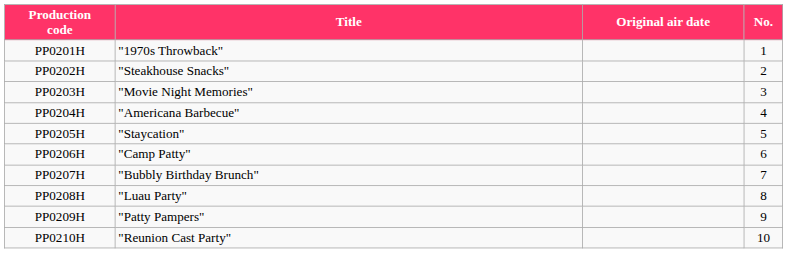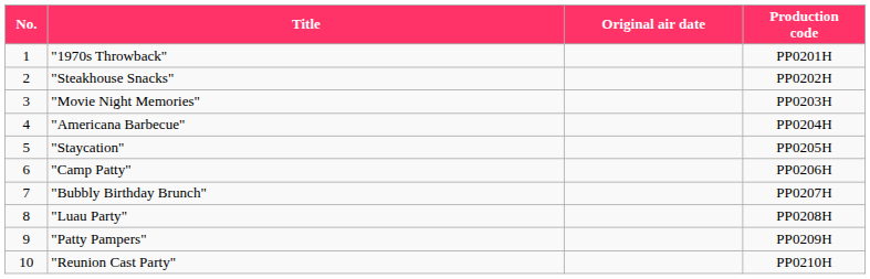columns swapped: No. <-> Production code
